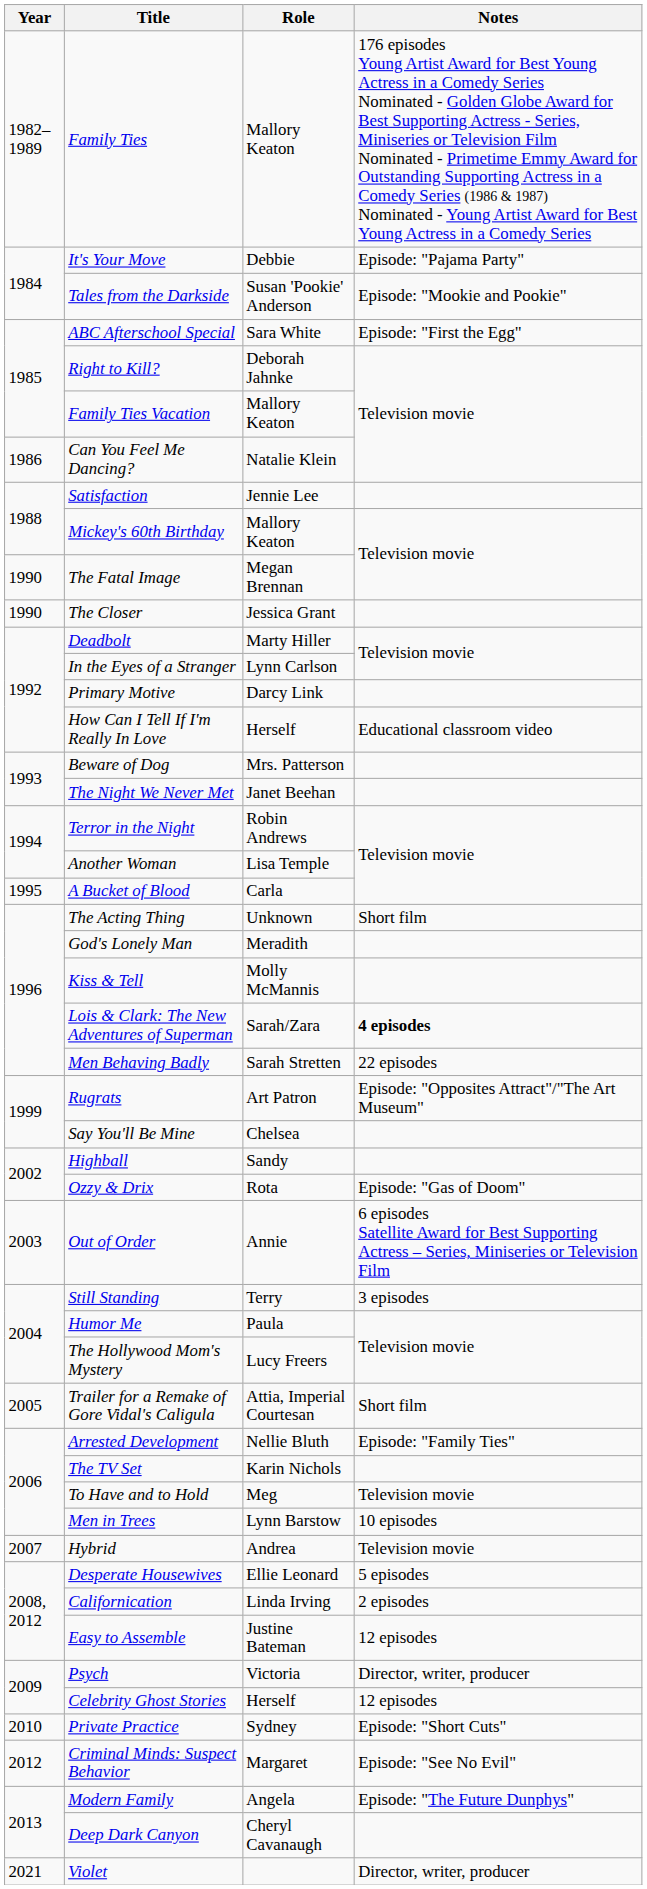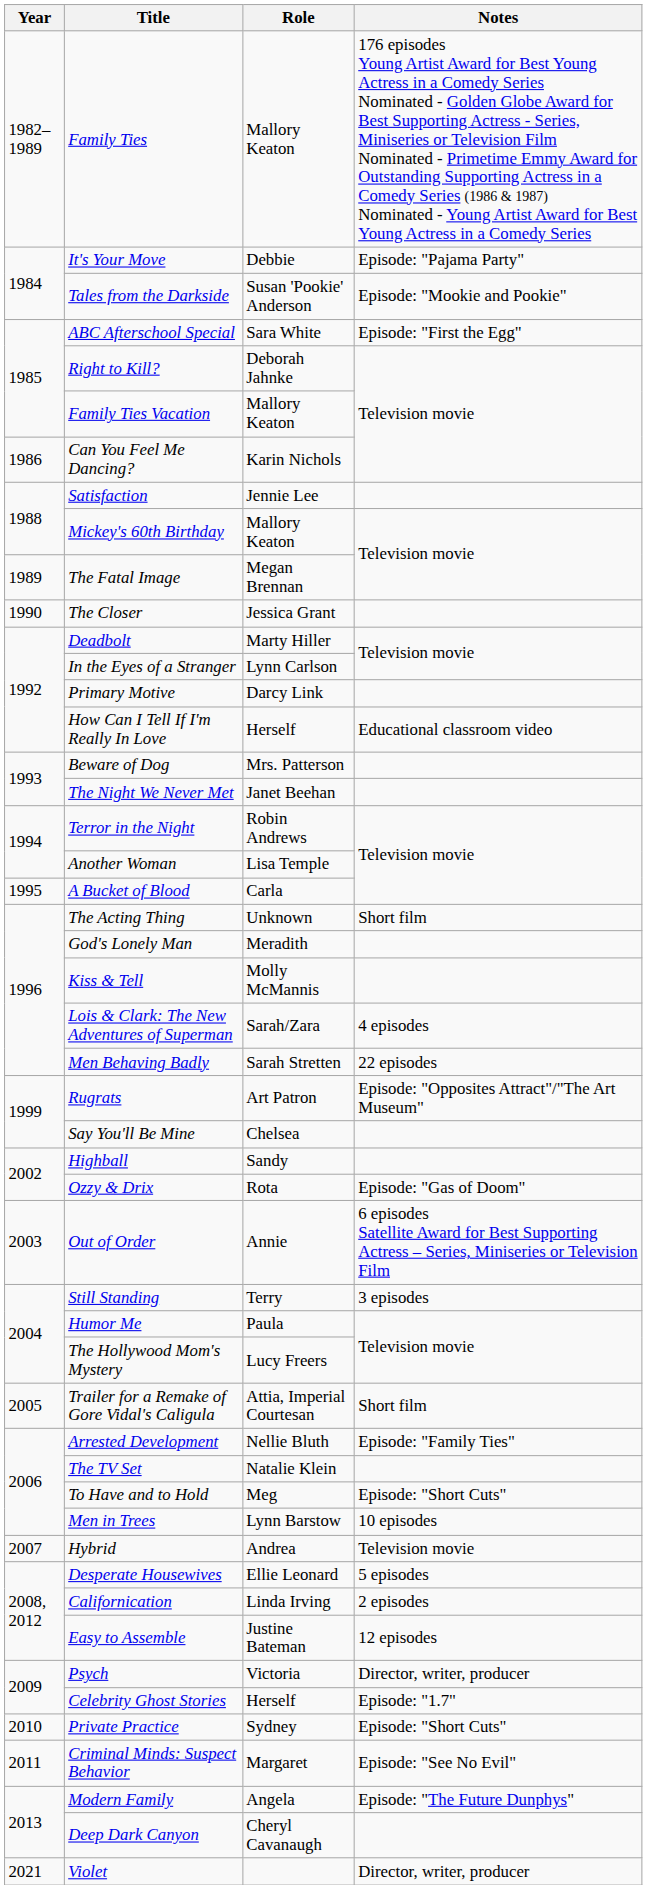Can You Feel Me Dancing? | Role: Natalie Klein -> Karin Nichols
The Fatal Image | Year: 1990 -> 1989
Lois & Clark: The New Adventures of Superman | Notes: bold -> normal
The TV Set | Role: Karin Nichols -> Natalie Klein
To Have and to Hold | Notes: Television movie -> Episode: "Short Cuts"
Celebrity Ghost Stories | Notes: 12 episodes -> Episode: "1.7"
Criminal Minds: Suspect Behavior | Year: 2012 -> 2011
